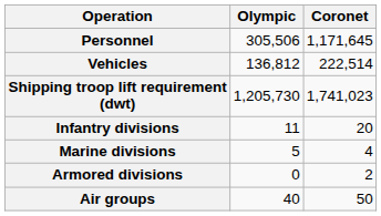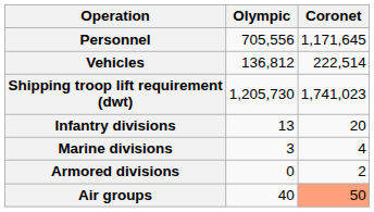Personnel | Olympic: 305,506 -> 705,556
Infantry divisions | Olympic: 11 -> 13
Marine divisions | Olympic: 5 -> 3
Air groups | Coronet: no background -> lightsalmon background
